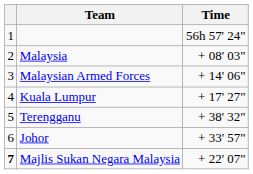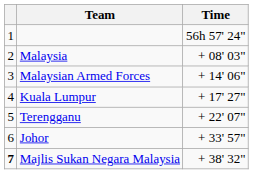Terengganu | Time: + 38' 32" -> + 22' 07"
Majlis Sukan Negara Malaysia | Time: + 22' 07" -> + 38' 32"
